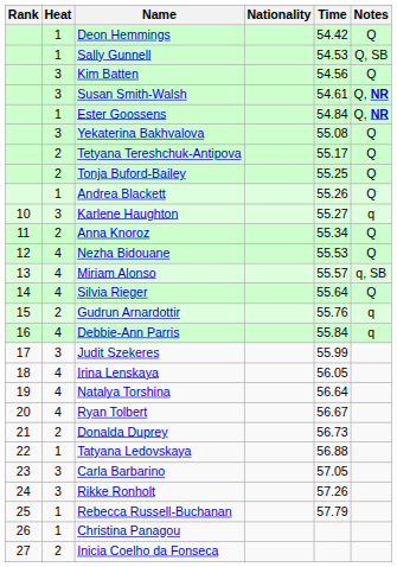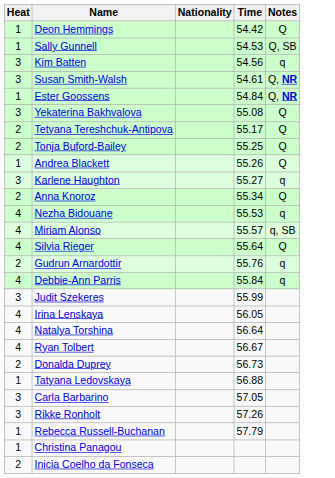- column: Rank | 10 | 11 | 12 | 13 | 14 | 15 | 16 | 17 | 18 | 19 | 20 | 21 | 22 | 23 | 24 | 25 | 26 | 27
Kim Batten | Notes: Q -> q
Nezha Bidouane | Notes: Q -> q
